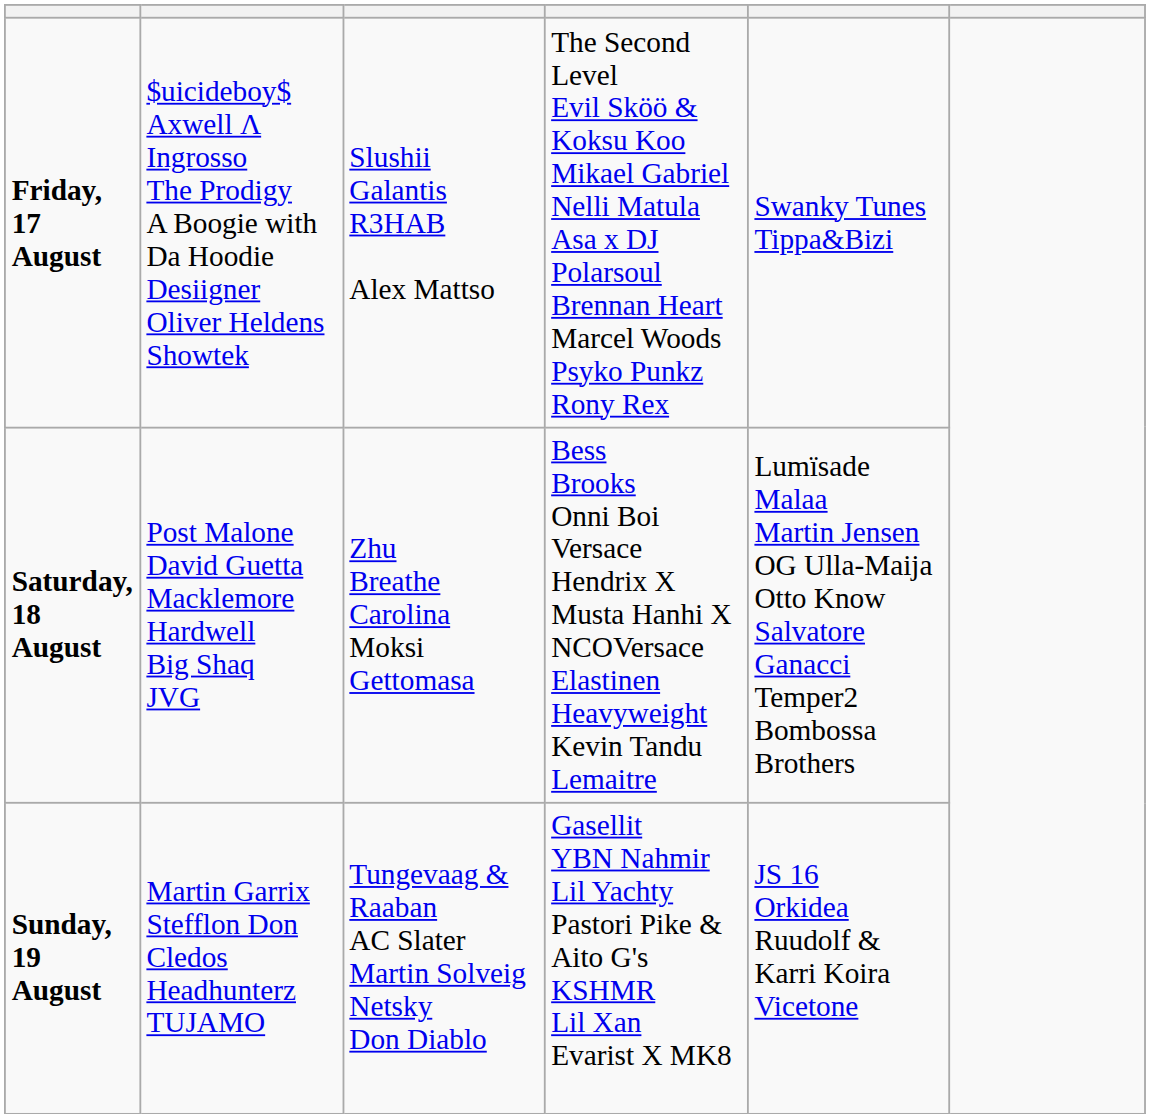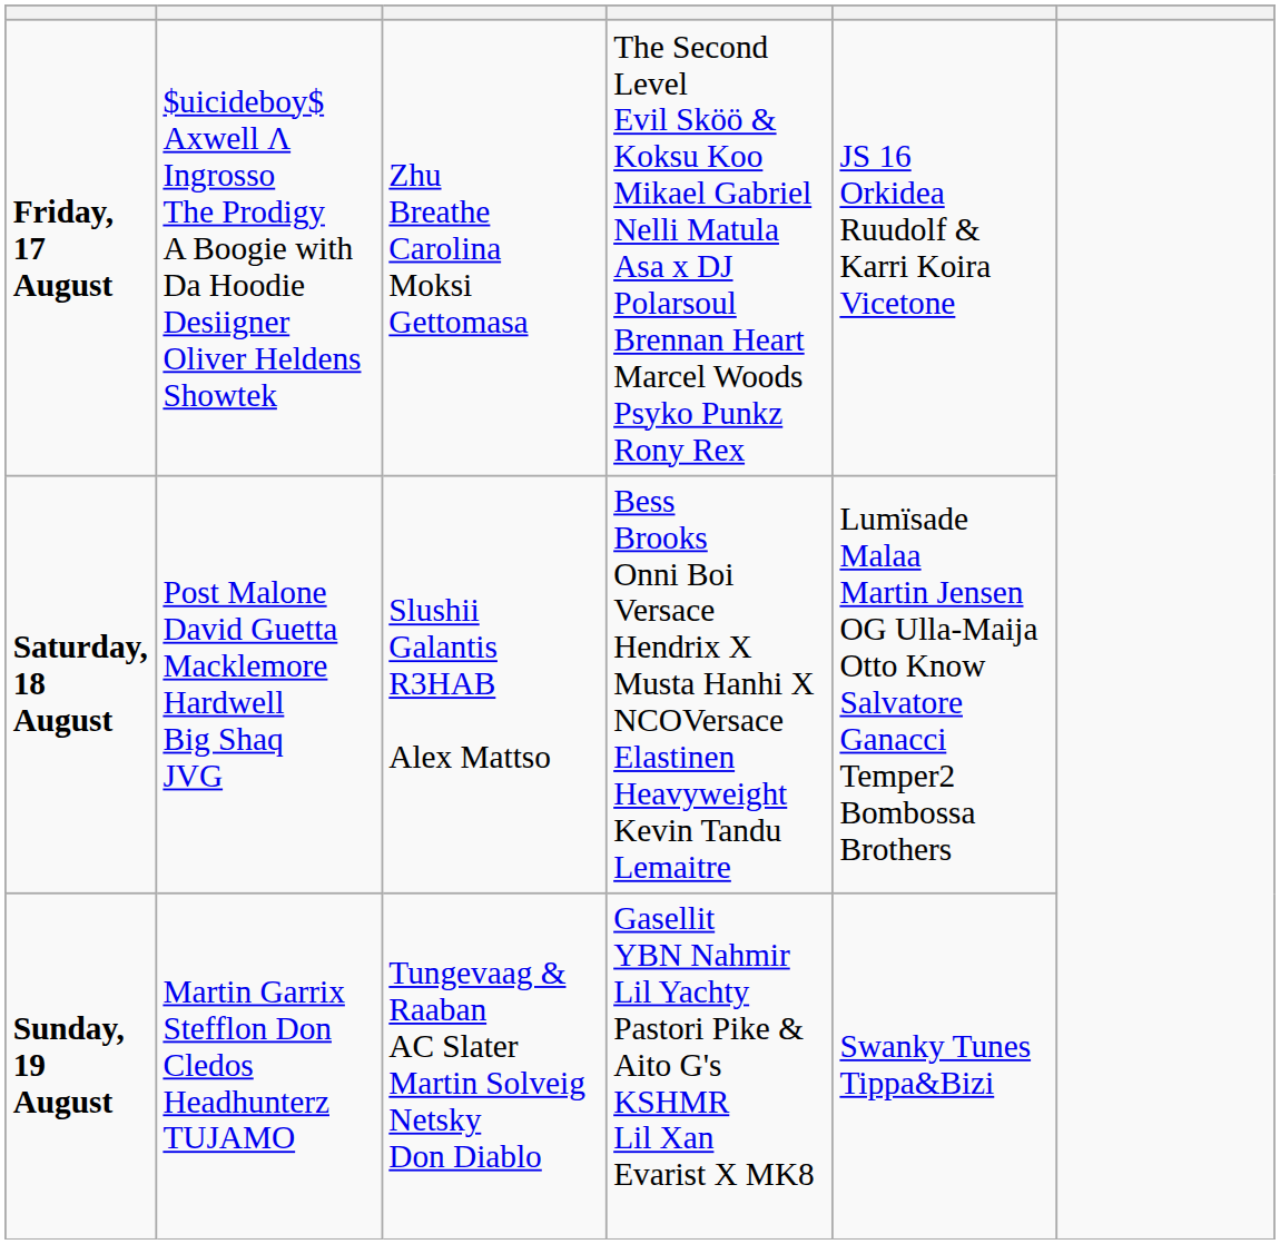Friday, 17 August | column 3: Slushii Galantis R3HAB Alex Mattso -> Zhu Breathe Carolina Moksi Gettomasa
Friday, 17 August | column 5: Swanky Tunes Tippa&Bizi -> JS 16 Orkidea Ruudolf & Karri Koira Vicetone
Saturday, 18 August | column 3: Zhu Breathe Carolina Moksi Gettomasa -> Slushii Galantis R3HAB Alex Mattso
Sunday, 19 August | column 5: JS 16 Orkidea Ruudolf & Karri Koira Vicetone -> Swanky Tunes Tippa&Bizi
